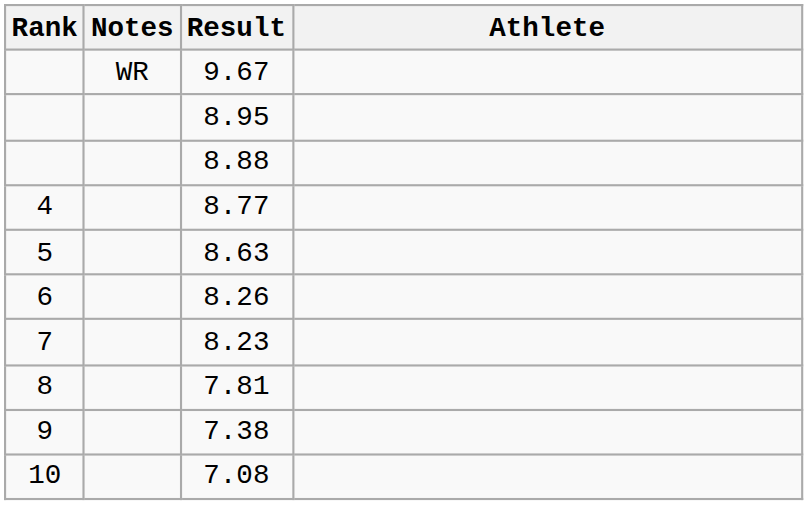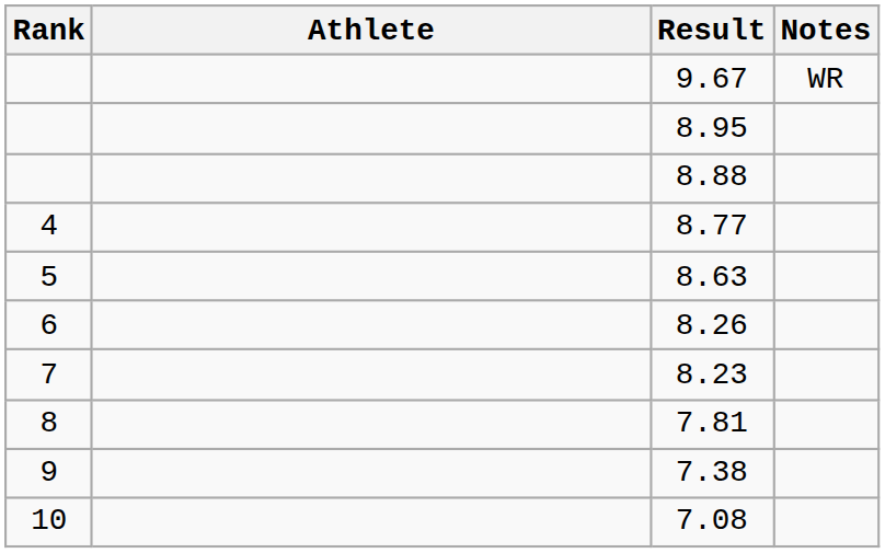columns swapped: Athlete <-> Notes
